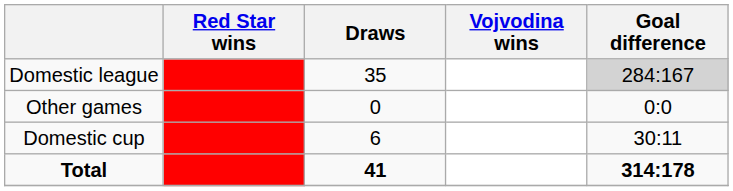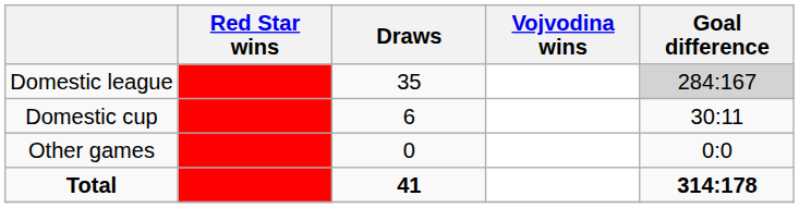rows swapped: Domestic cup <-> Other games
